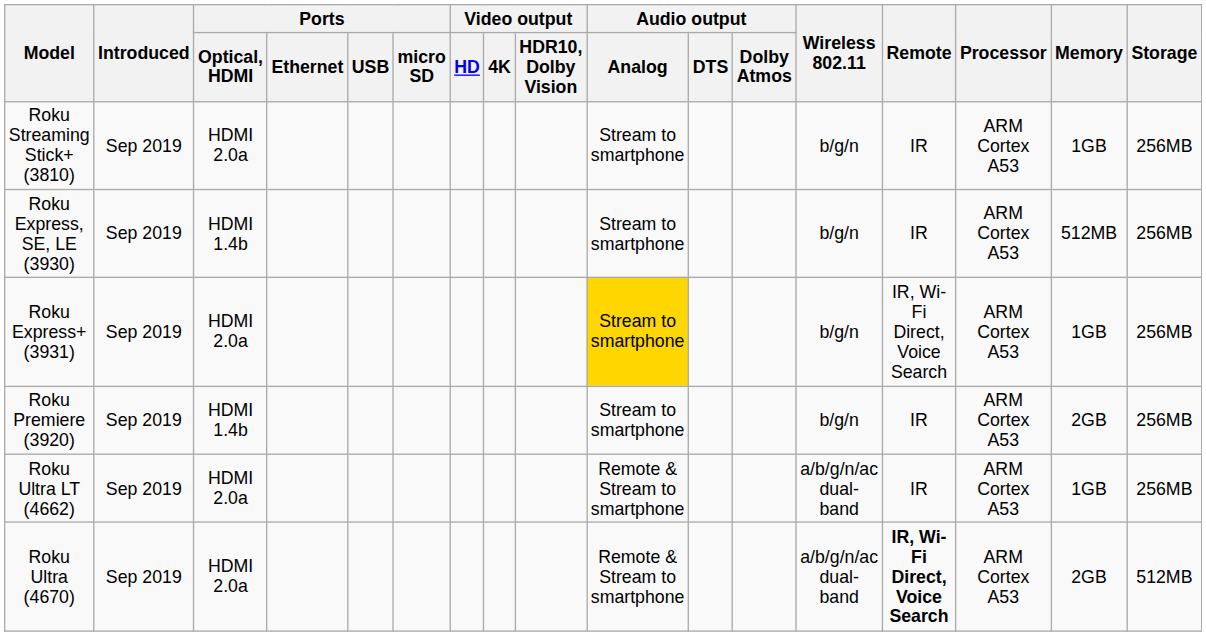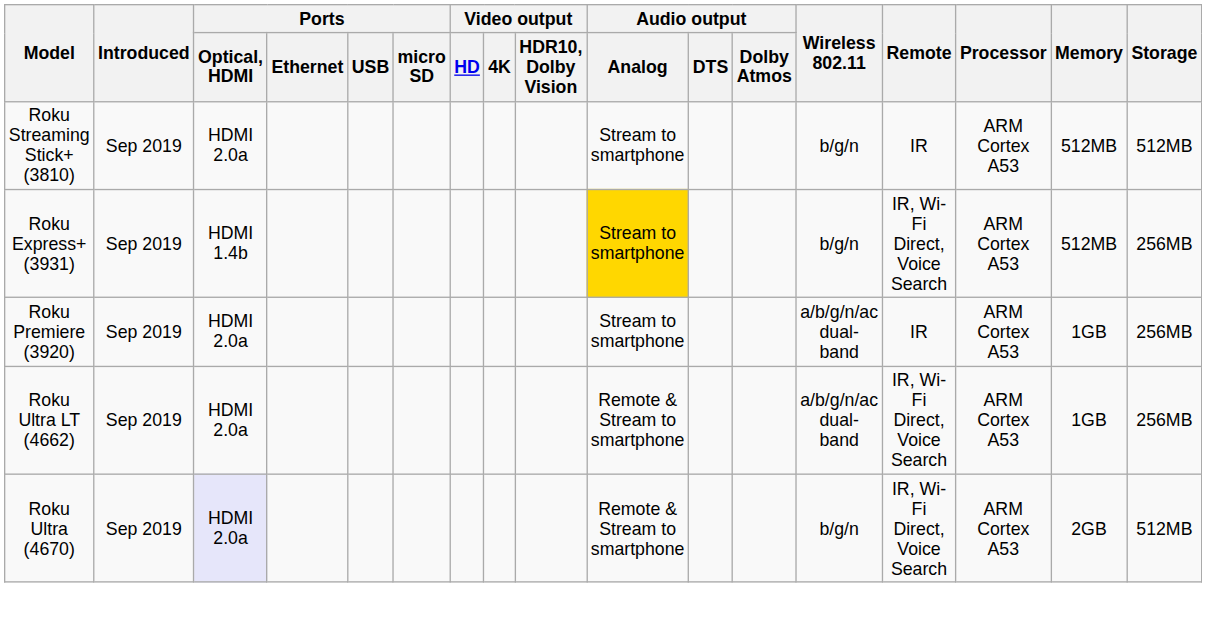Roku Streaming Stick+ (3810) | Memory: 1GB -> 512MB
Roku Streaming Stick+ (3810) | Storage: 256MB -> 512MB
- row: Roku Express, SE, LE (3930) | Sep 2019 | HDMI 1.4b | Stream to smartphone | b/g/n | IR | ARM Cortex A53 | 512MB | 256MB
Roku Express+ (3931) | Ports / Optical, HDMI: HDMI 2.0a -> HDMI 1.4b
Roku Express+ (3931) | Memory: 1GB -> 512MB
Roku Premiere (3920) | Ports / Optical, HDMI: HDMI 1.4b -> HDMI 2.0a
Roku Premiere (3920) | Wireless 802.11: b/g/n -> a/b/g/n/ac dual-band
Roku Premiere (3920) | Memory: 2GB -> 1GB
Roku Ultra LT (4662) | Remote: IR -> IR, Wi-Fi Direct, Voice Search
Roku Ultra (4670) | Ports / Optical, HDMI: no background -> lavender background
Roku Ultra (4670) | Wireless 802.11: a/b/g/n/ac dual-band -> b/g/n
Roku Ultra (4670) | Remote: bold -> normal
